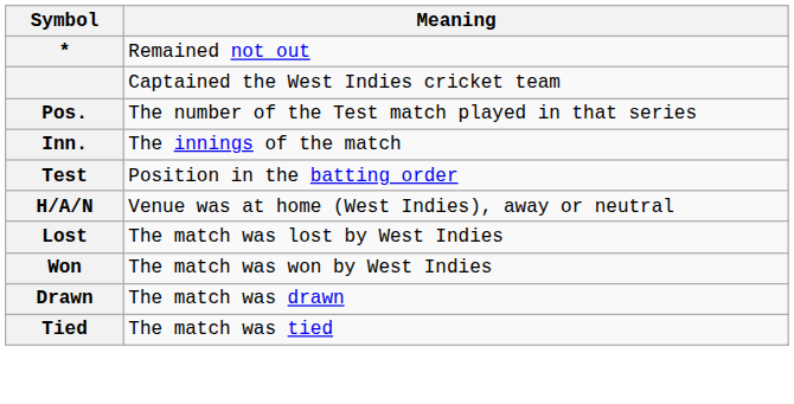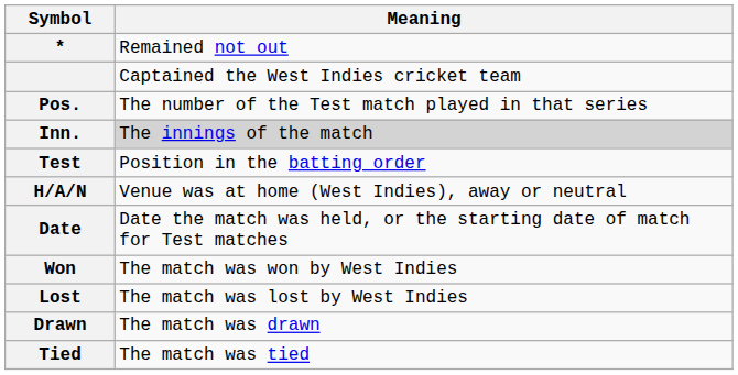Inn. | Meaning: no background -> lightgrey background
+ row: Date | Date the match was held, or the starting date of match for Test matches
rows swapped: Lost <-> Won
